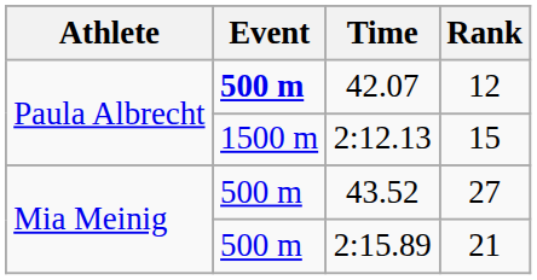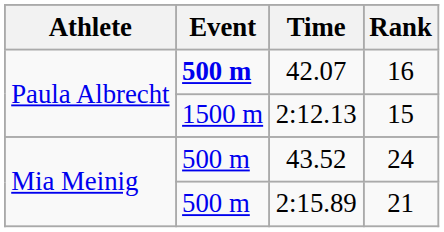42.07 | Rank: 12 -> 16
43.52 | Rank: 27 -> 24
